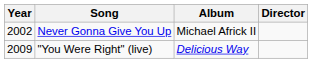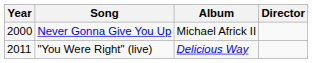Never Gonna Give You Up | Year: 2002 -> 2000
"You Were Right" (live) | Year: 2009 -> 2011
